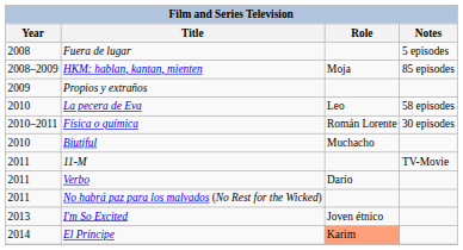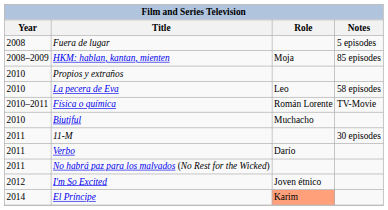Propios y extraños | Year: 2009 -> 2010
Física o química | Notes: 30 episodes -> TV-Movie
11-M | Notes: TV-Movie -> 30 episodes
I'm So Excited | Year: 2013 -> 2012
